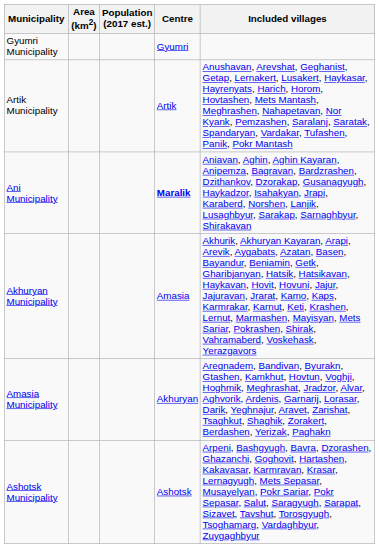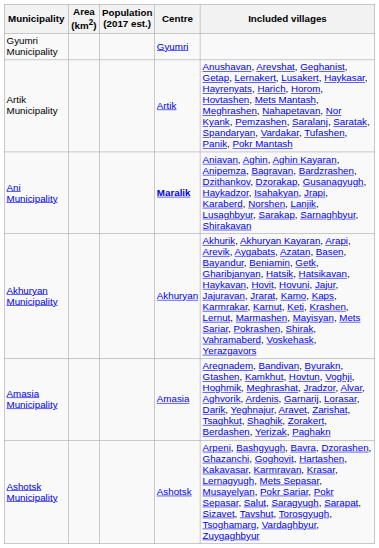Akhuryan Municipality | Centre: Amasia -> Akhuryan
Amasia Municipality | Centre: Akhuryan -> Amasia
